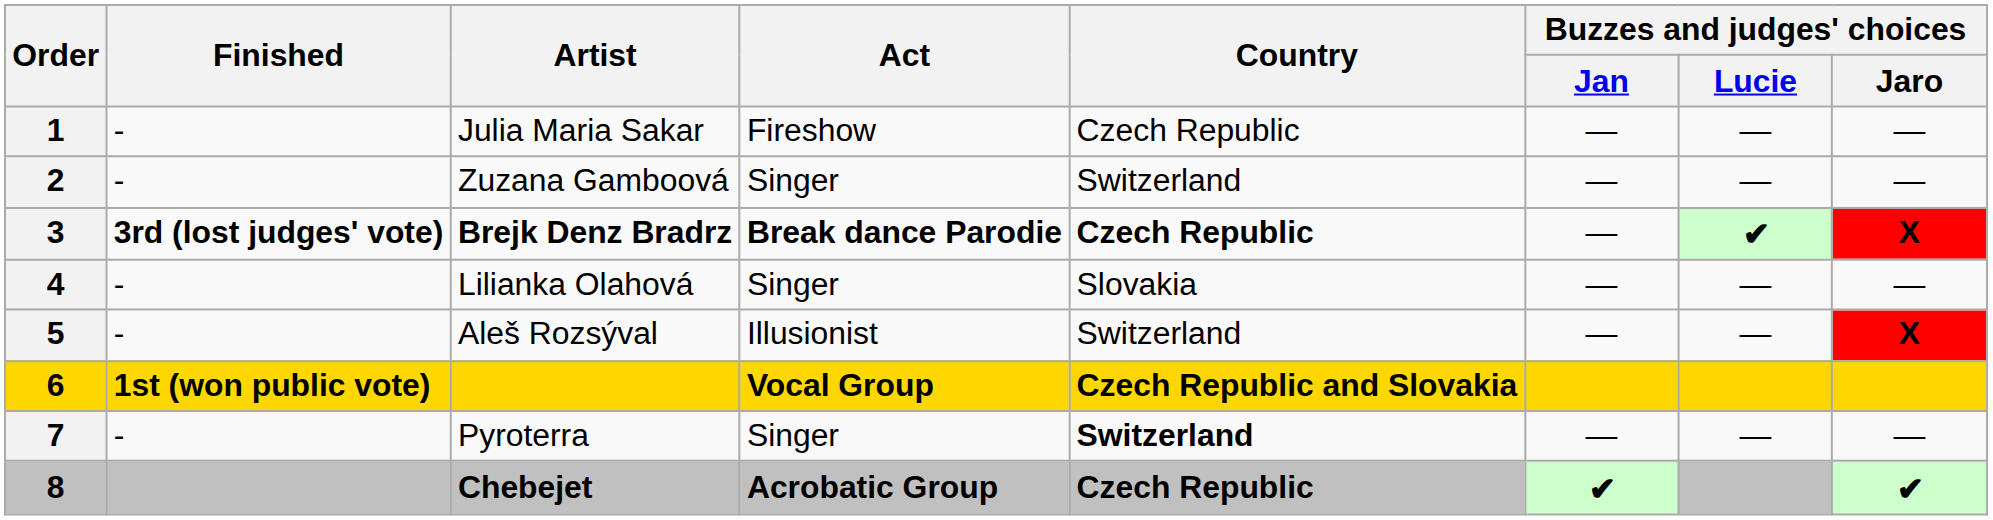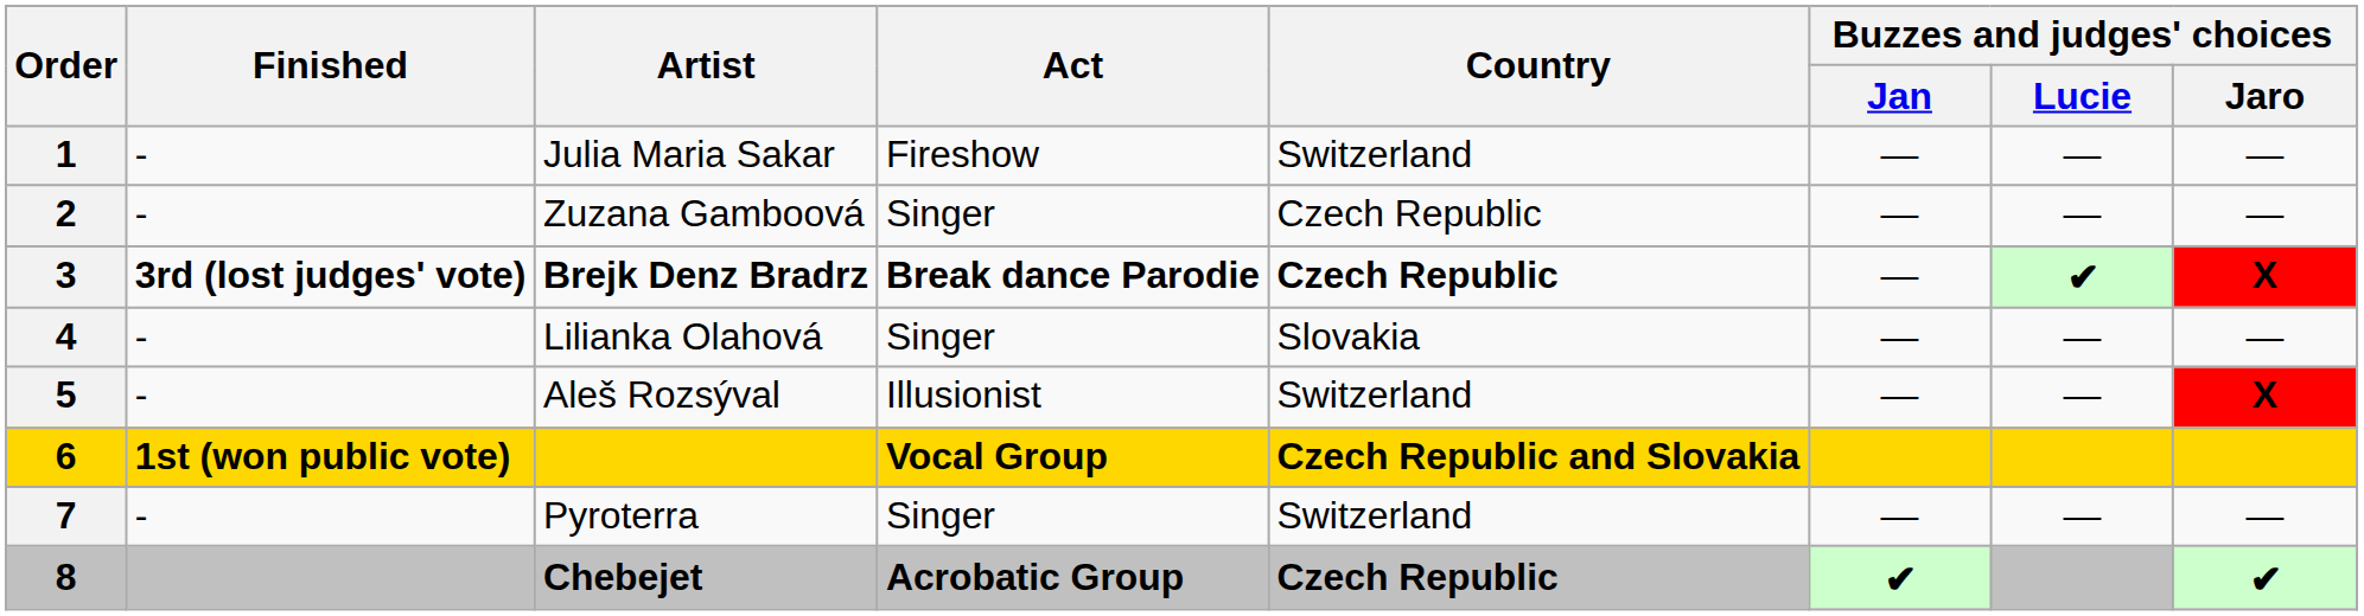1 | Country: Czech Republic -> Switzerland
2 | Country: Switzerland -> Czech Republic
7 | Country: bold -> normal
